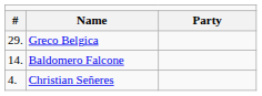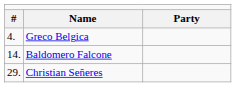Greco Belgica | column 1: 29. -> 4.
Christian Señeres | column 1: 4. -> 29.
